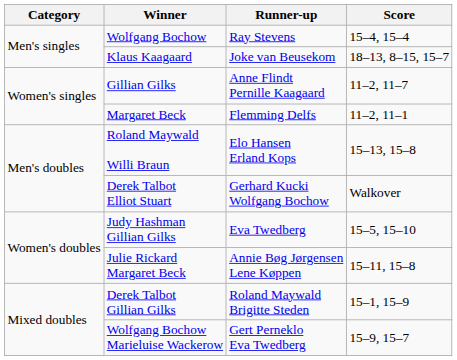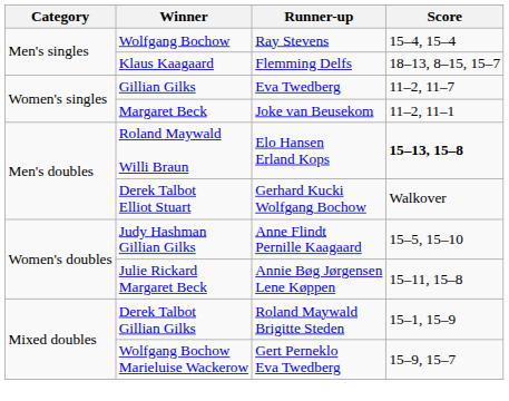Klaus Kaagaard | Runner-up: Joke van Beusekom -> Flemming Delfs
Gillian Gilks | Runner-up: Anne Flindt Pernille Kaagaard -> Eva Twedberg
Margaret Beck | Runner-up: Flemming Delfs -> Joke van Beusekom
Roland Maywald Willi Braun | Score: normal -> bold
Judy Hashman Gillian Gilks | Runner-up: Eva Twedberg -> Anne Flindt Pernille Kaagaard
